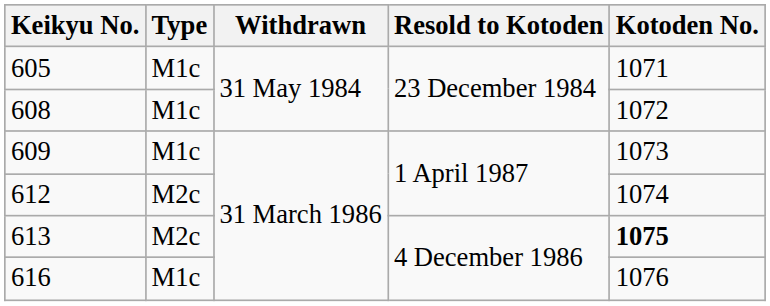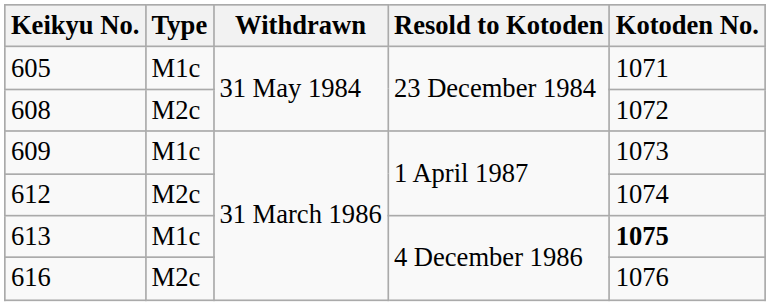608 | Type: M1c -> M2c
613 | Type: M2c -> M1c
616 | Type: M1c -> M2c
